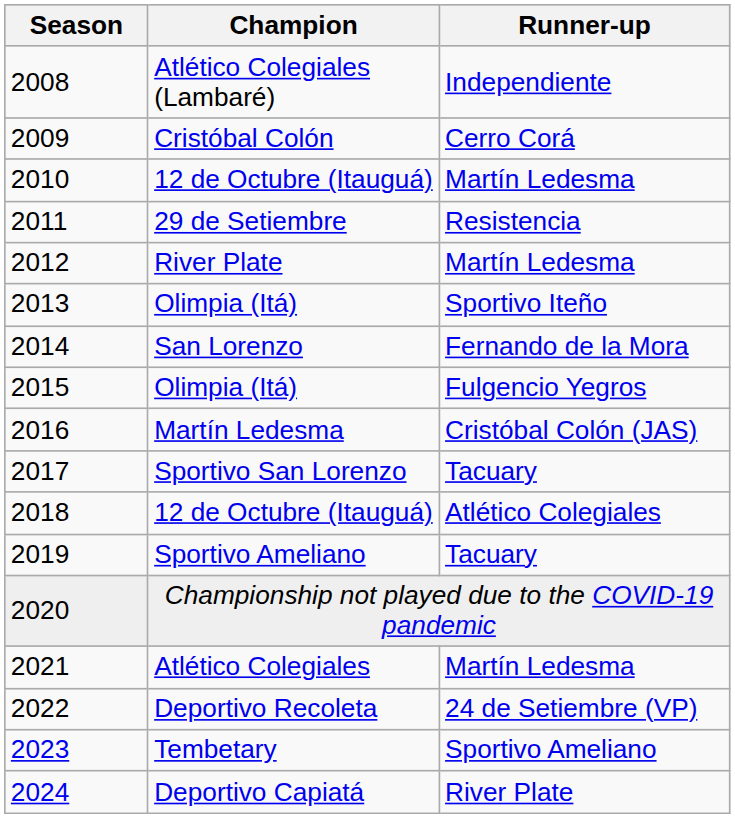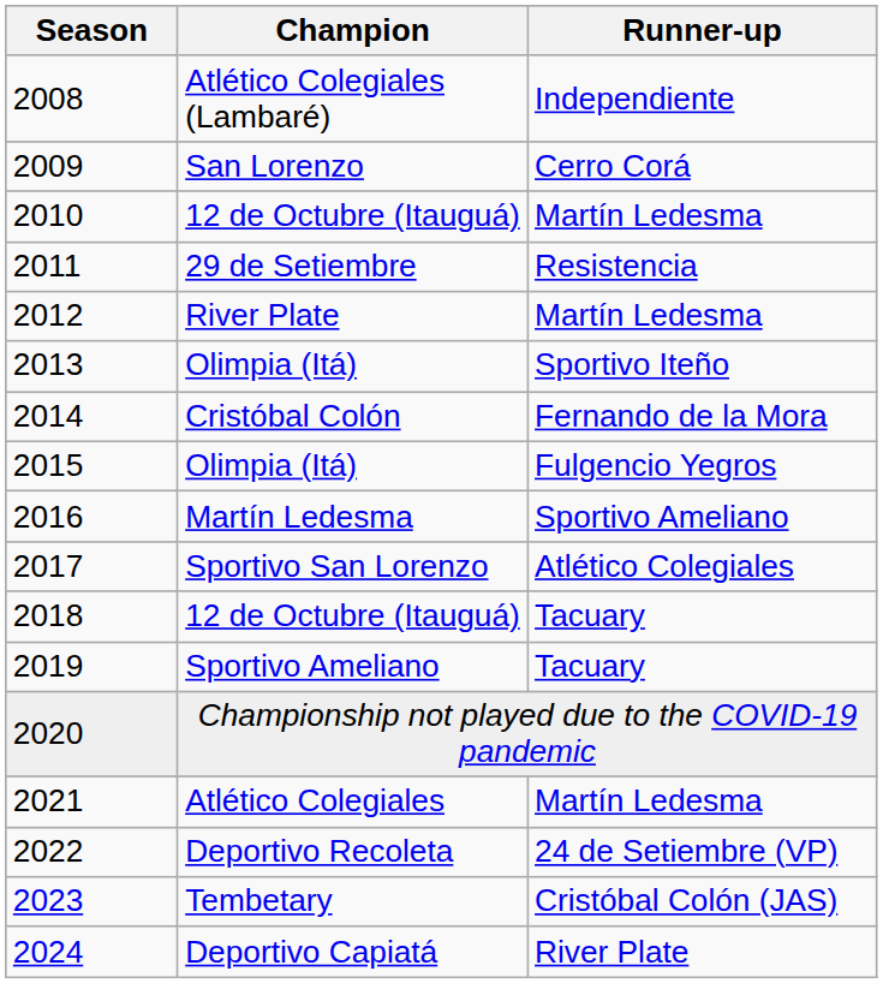2009 | Champion: Cristóbal Colón -> San Lorenzo
2014 | Champion: San Lorenzo -> Cristóbal Colón
2016 | Runner-up: Cristóbal Colón (JAS) -> Sportivo Ameliano
2017 | Runner-up: Tacuary -> Atlético Colegiales
2018 | Runner-up: Atlético Colegiales -> Tacuary
2023 | Runner-up: Sportivo Ameliano -> Cristóbal Colón (JAS)
